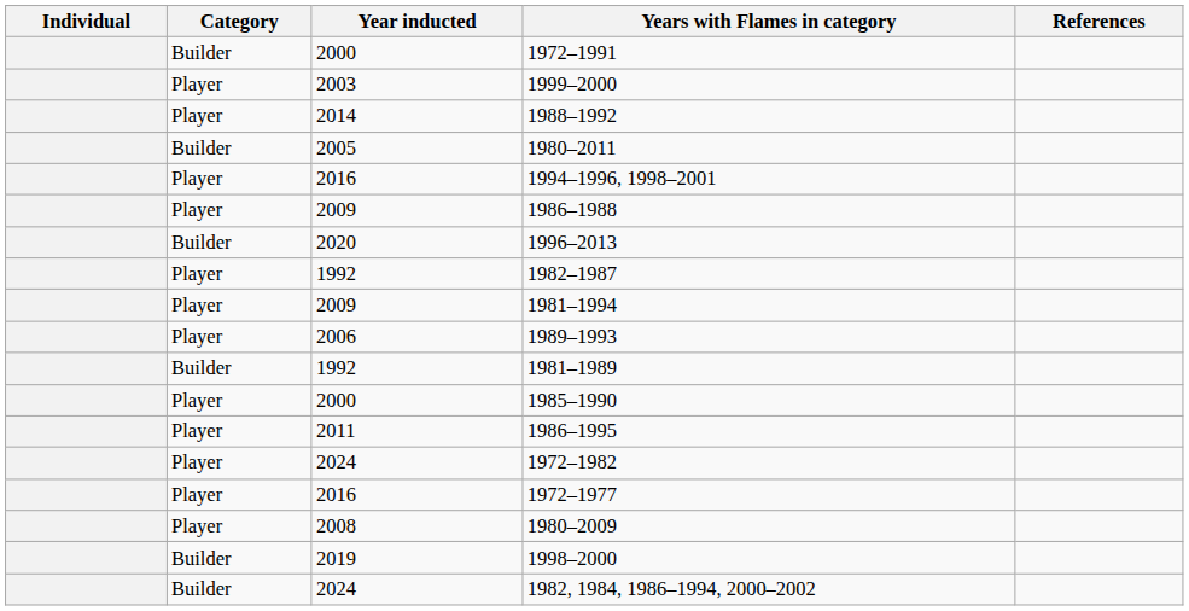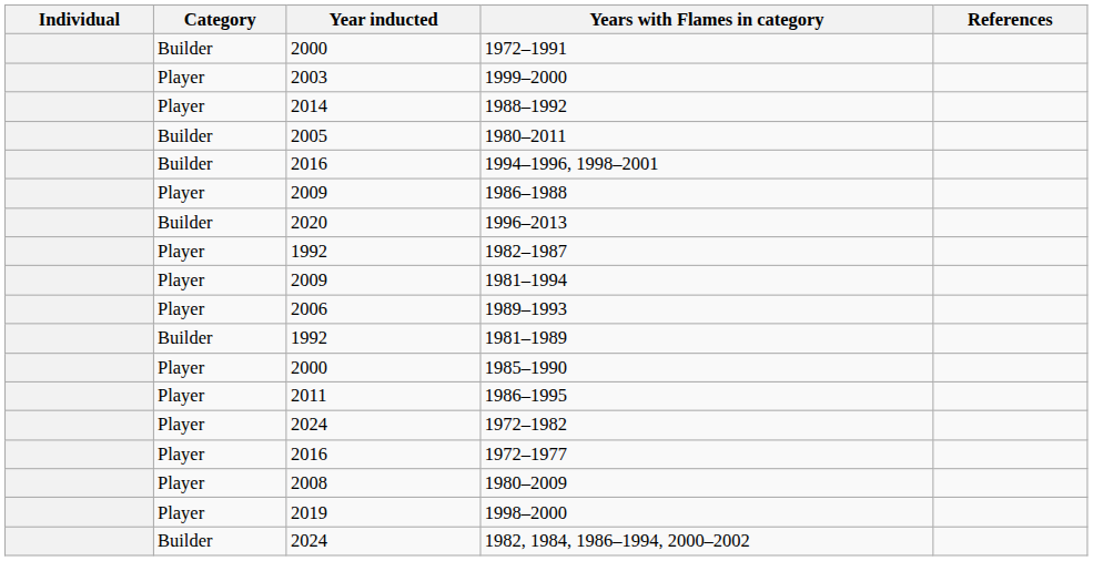1994–1996, 1998–2001 | Category: Player -> Builder
1998–2000 | Category: Builder -> Player
